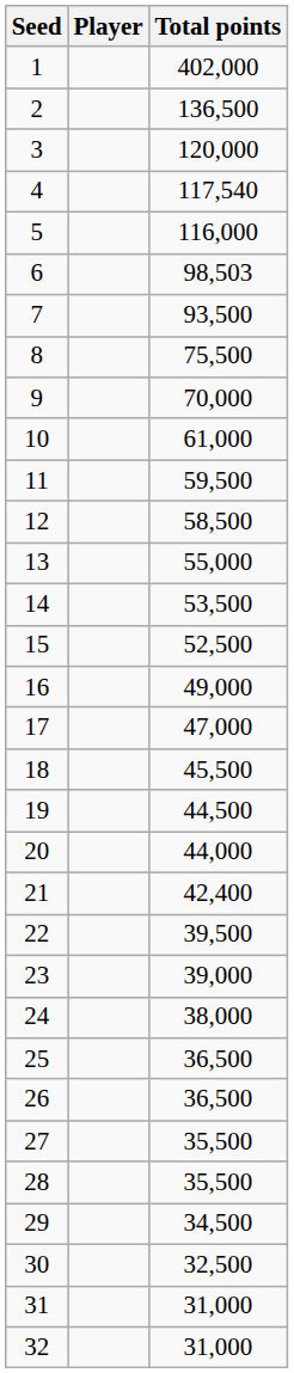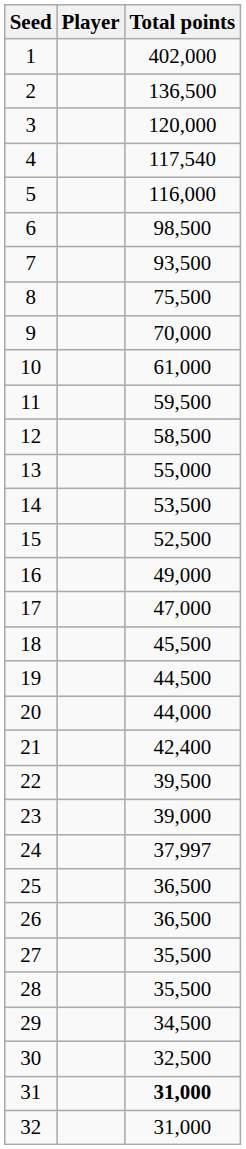6 | Total points: 98,503 -> 98,500
24 | Total points: 38,000 -> 37,997
31 | Total points: normal -> bold
